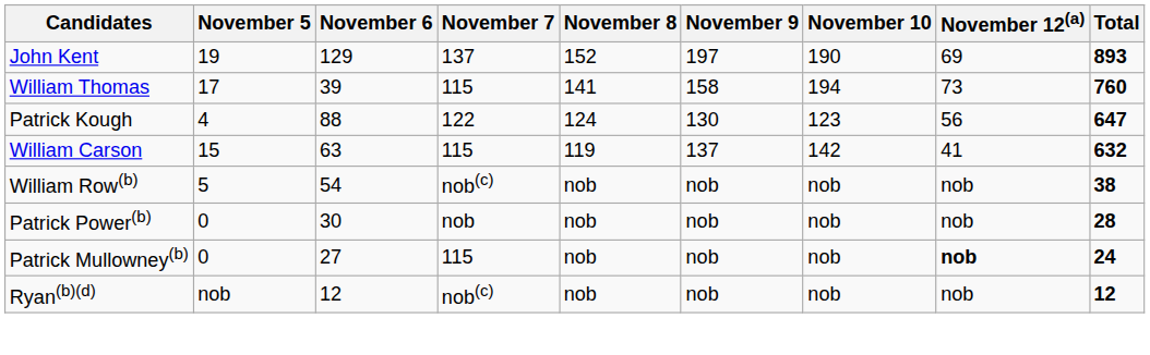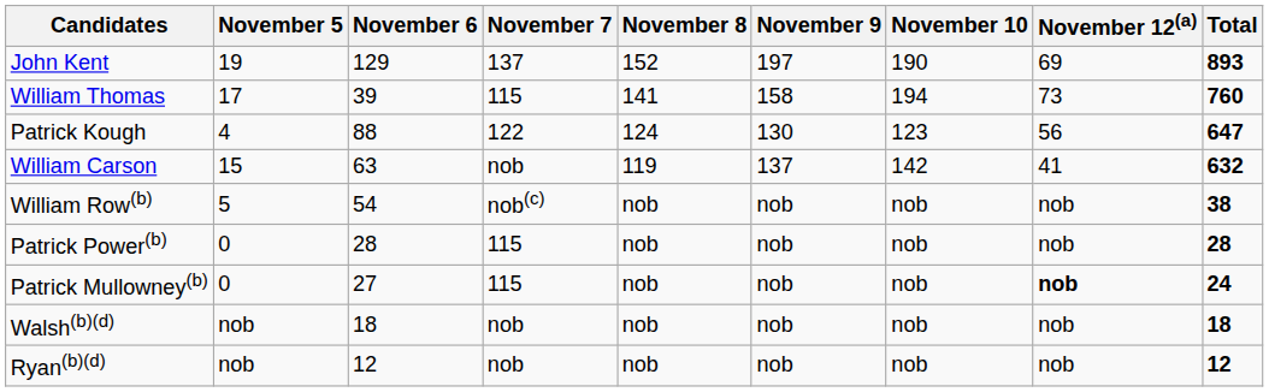William Carson | November 7: 115 -> nob
Patrick Power(b) | November 6: 30 -> 28
Patrick Power(b) | November 7: nob -> 115
+ row: Walsh(b)(d) | nob | 18 | nob | nob | nob | nob | nob | 18
Ryan(b)(d) | November 7: nob(c) -> nob
